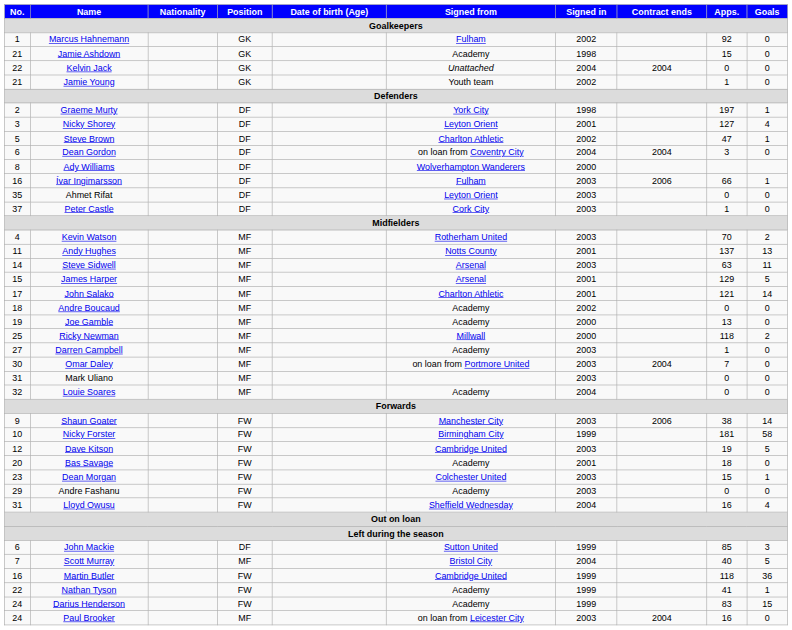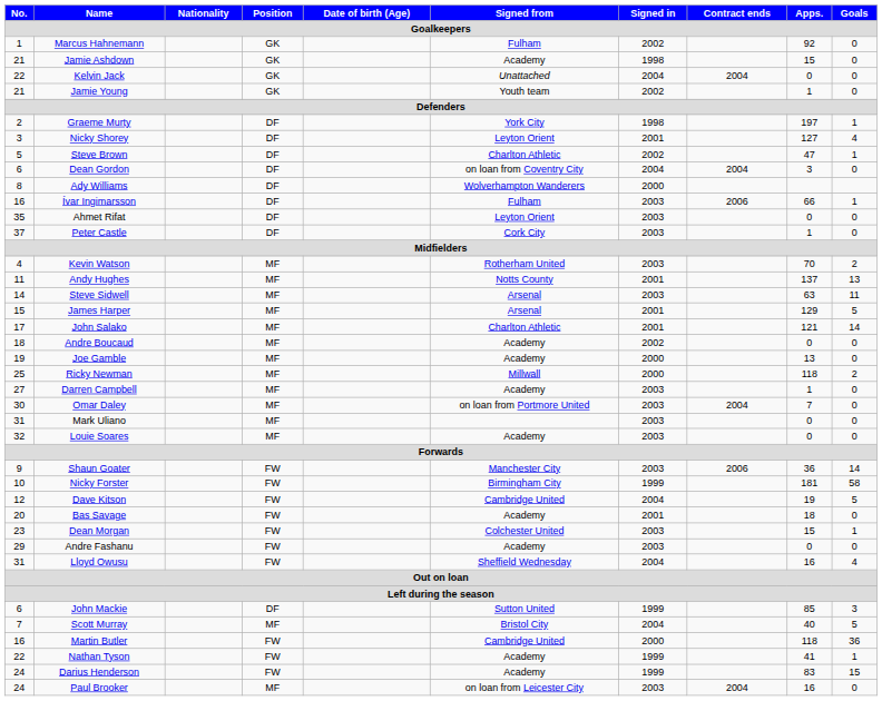Louie Soares | Signed in: 2004 -> 2003
Shaun Goater | Apps.: 38 -> 36
Dave Kitson | Signed in: 2003 -> 2004
Martin Butler | Signed in: 1999 -> 2000
